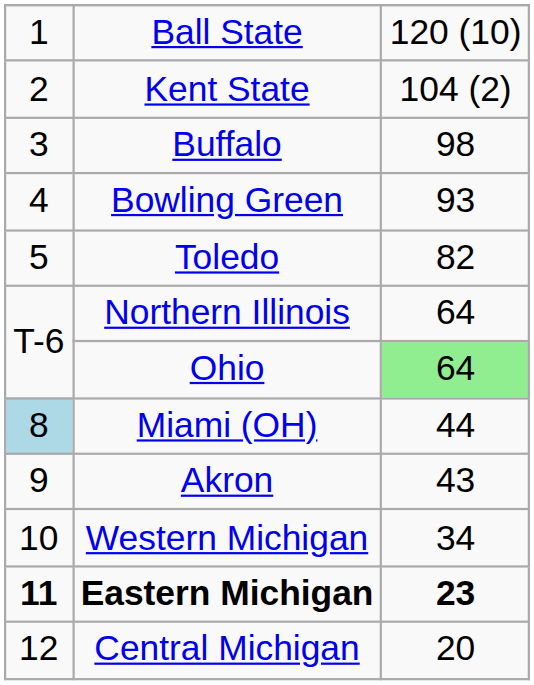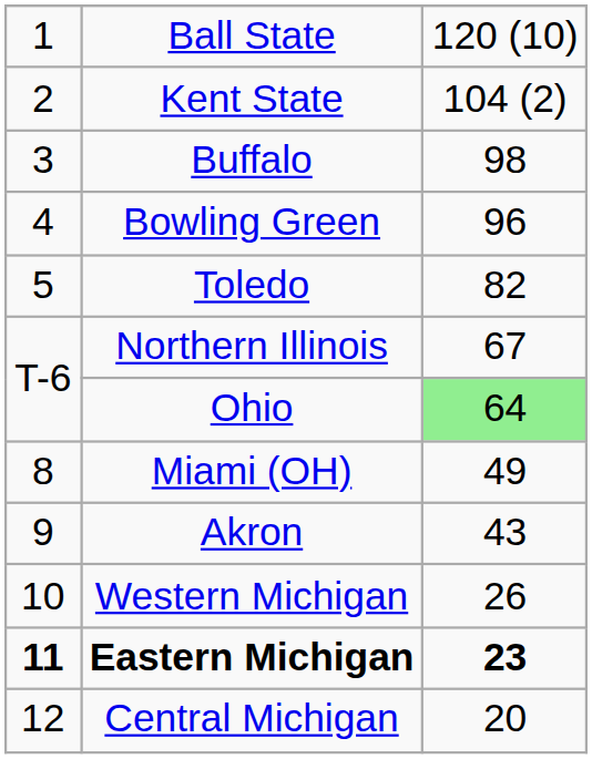Bowling Green | column 3: 93 -> 96
Northern Illinois | column 3: 64 -> 67
Miami (OH) | column 1: lightblue background -> no background
Miami (OH) | column 3: 44 -> 49
Western Michigan | column 3: 34 -> 26
